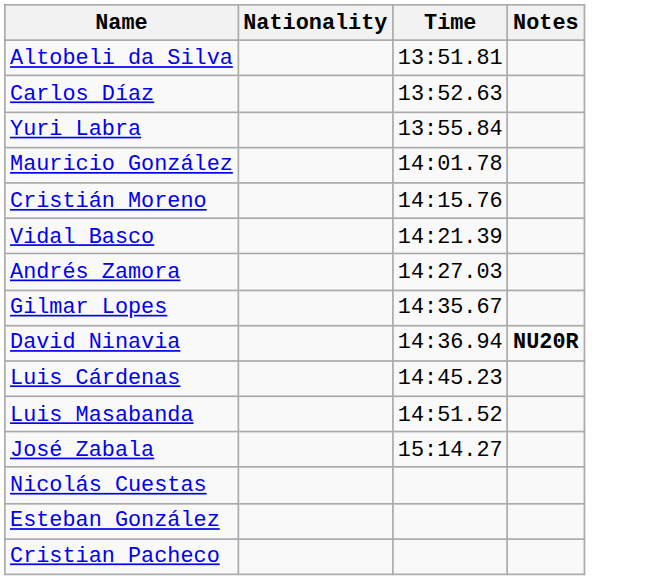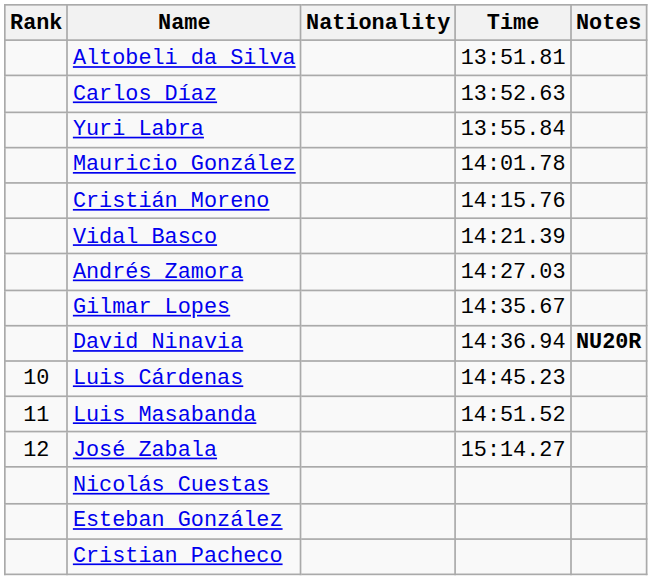+ column: Rank | 10 | 11 | 12
